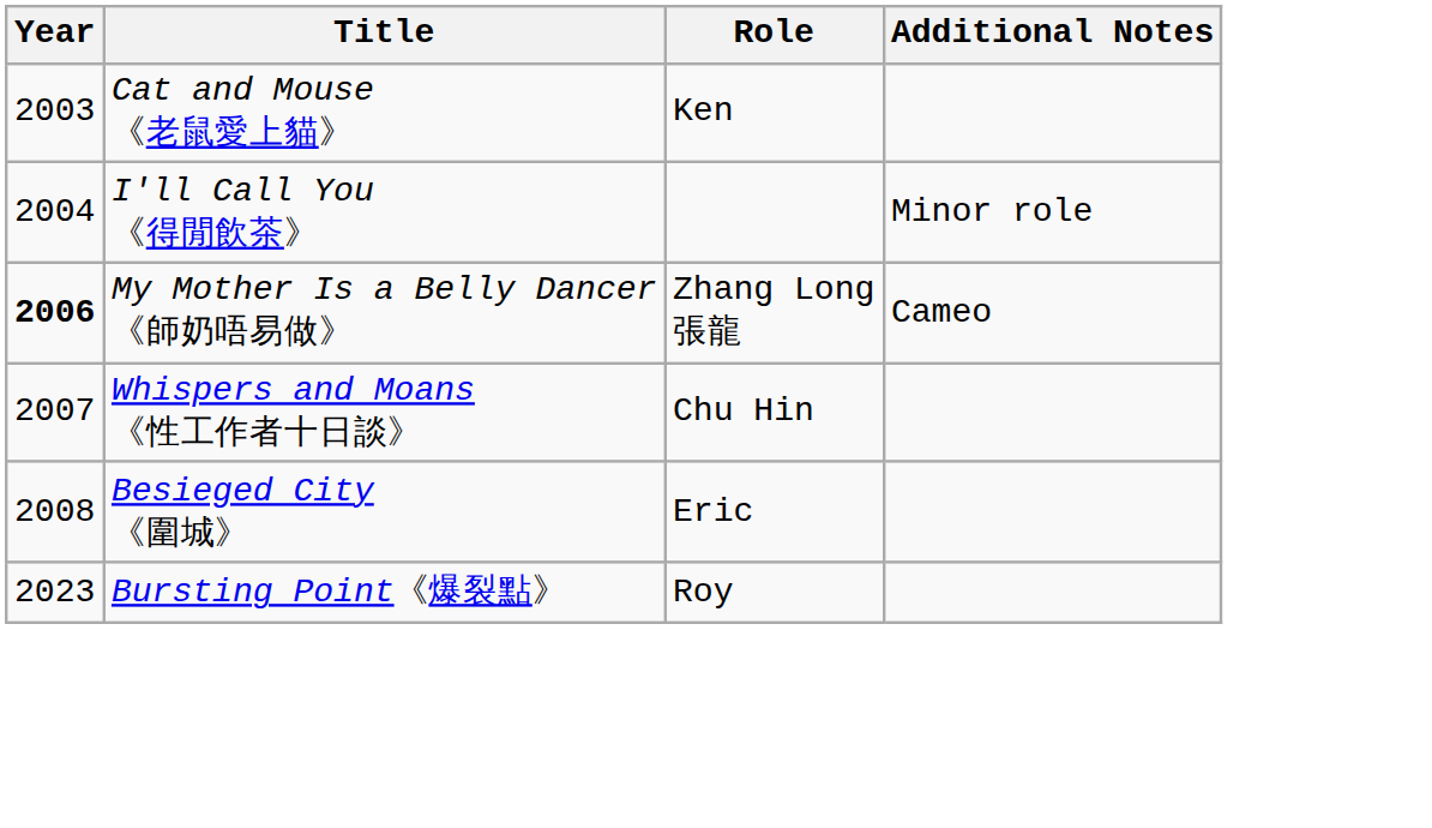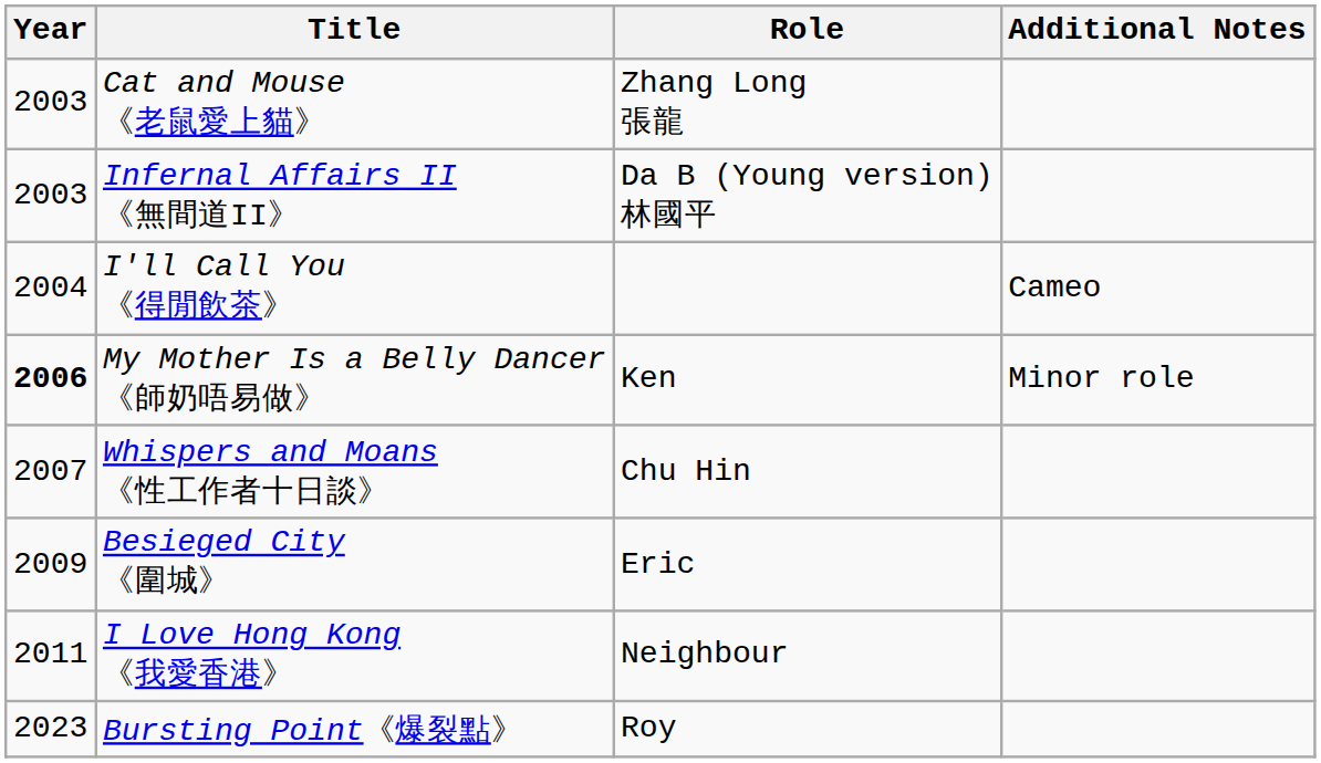Cat and Mouse 《老鼠愛上貓》 | Role: Ken -> Zhang Long 張龍
+ row: 2003 | Infernal Affairs II 《無間道II》 | Da B (Young version) 林國平
I'll Call You 《得閒飲茶》 | Additional Notes: Minor role -> Cameo
My Mother Is a Belly Dancer 《師奶唔易做》 | Role: Zhang Long 張龍 -> Ken
My Mother Is a Belly Dancer 《師奶唔易做》 | Additional Notes: Cameo -> Minor role
Besieged City 《圍城》 | Year: 2008 -> 2009
+ row: 2011 | I Love Hong Kong 《我愛香港》 | Neighbour
